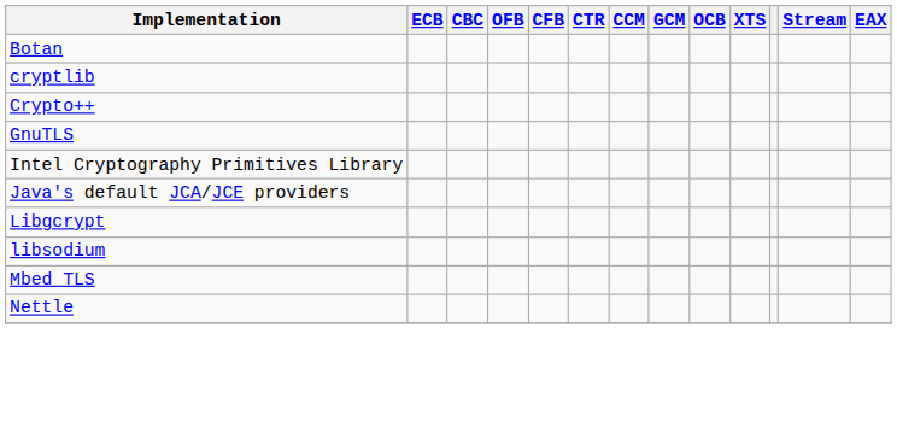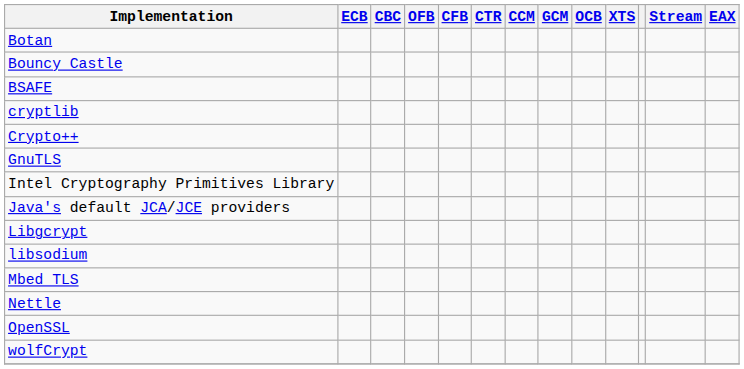+ row: Bouncy Castle
+ row: BSAFE
+ row: OpenSSL
+ row: wolfCrypt
